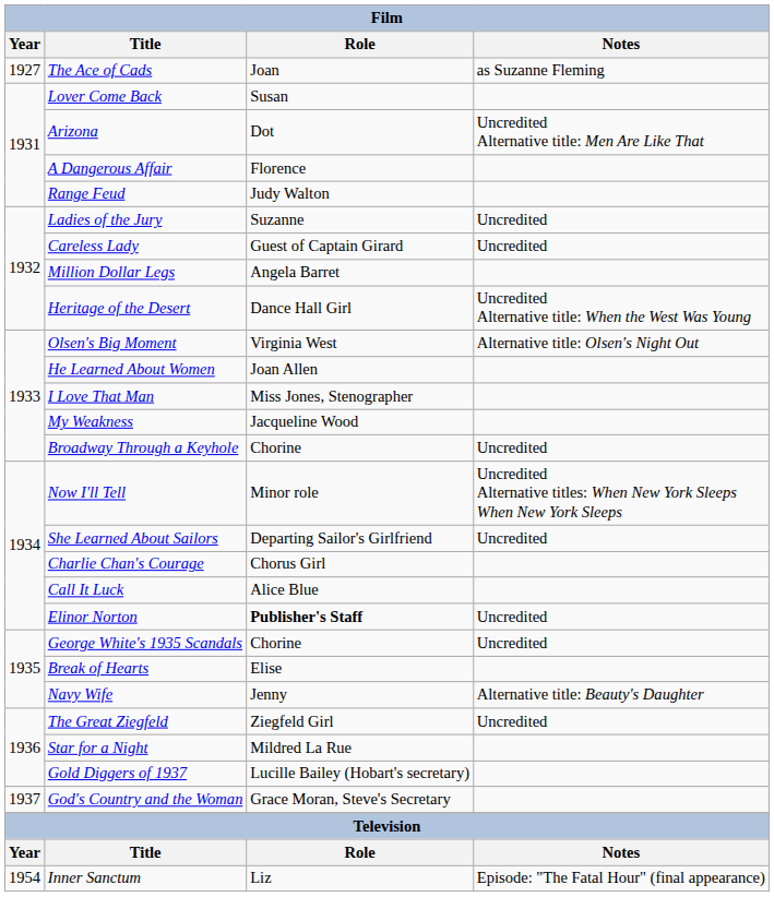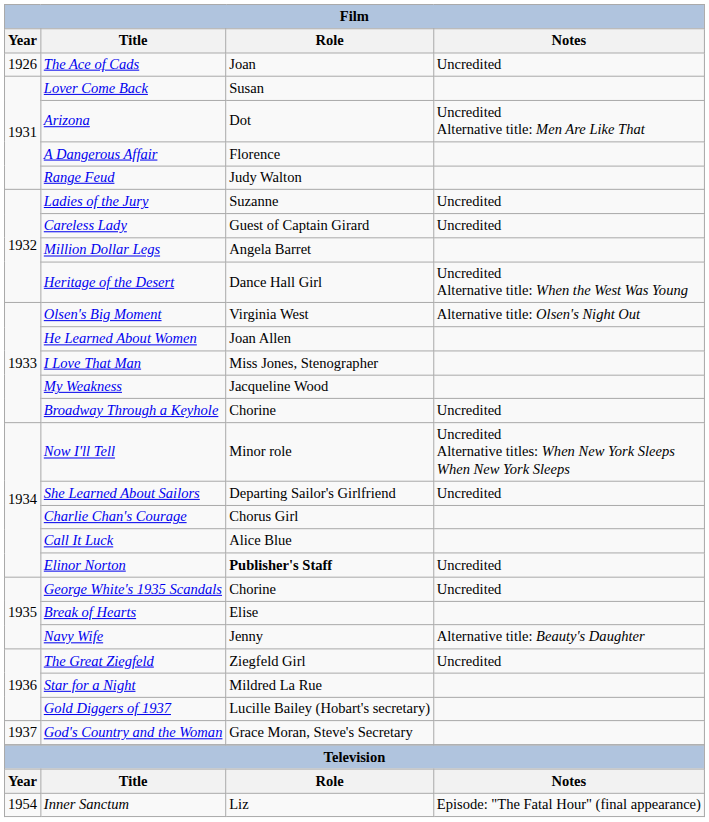The Ace of Cads | Year: 1927 -> 1926
The Ace of Cads | Notes: as Suzanne Fleming -> Uncredited
